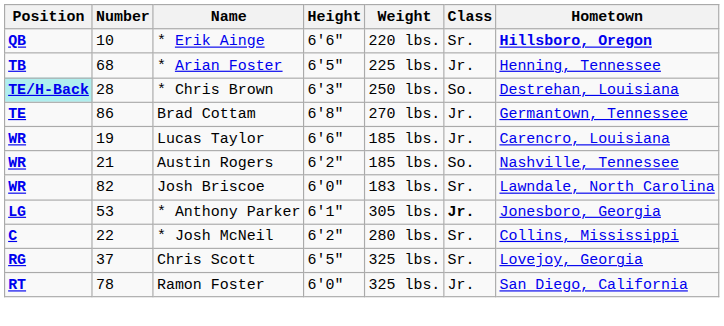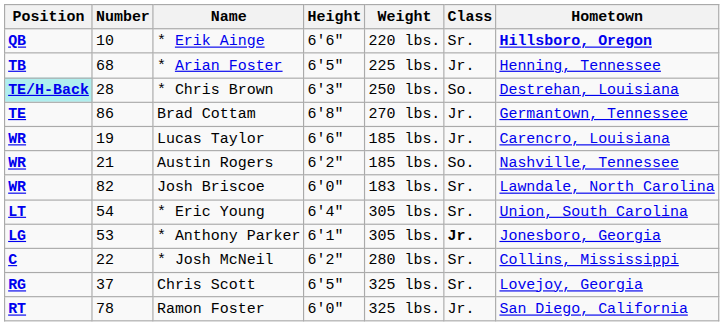+ row: LT | 54 | * Eric Young | 6'4" | 305 lbs. | Sr. | Union, South Carolina
